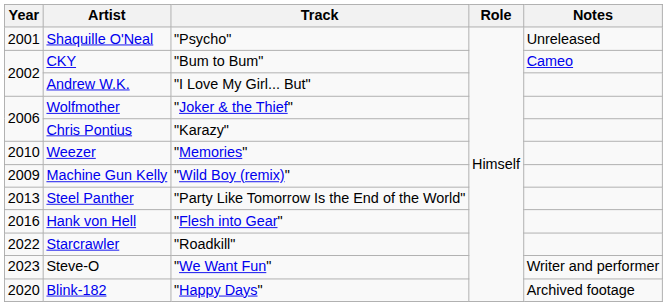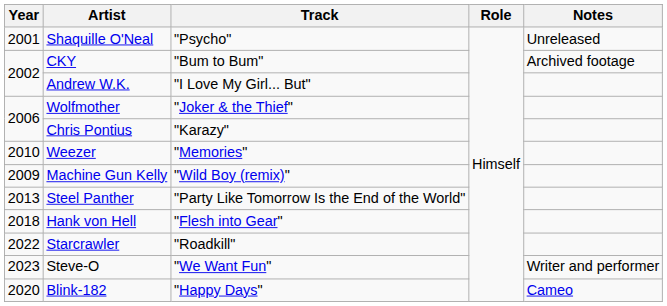CKY | Notes: Cameo -> Archived footage
Hank von Hell | Year: 2016 -> 2018
Blink-182 | Notes: Archived footage -> Cameo
